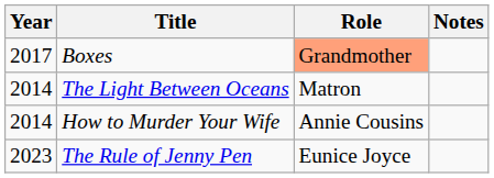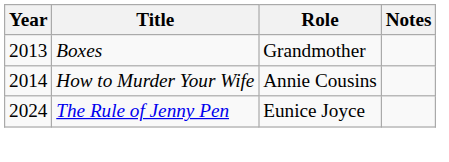Boxes | Year: 2017 -> 2013
Boxes | Role: lightsalmon background -> no background
- row: 2014 | The Light Between Oceans | Matron
The Rule of Jenny Pen | Year: 2023 -> 2024
